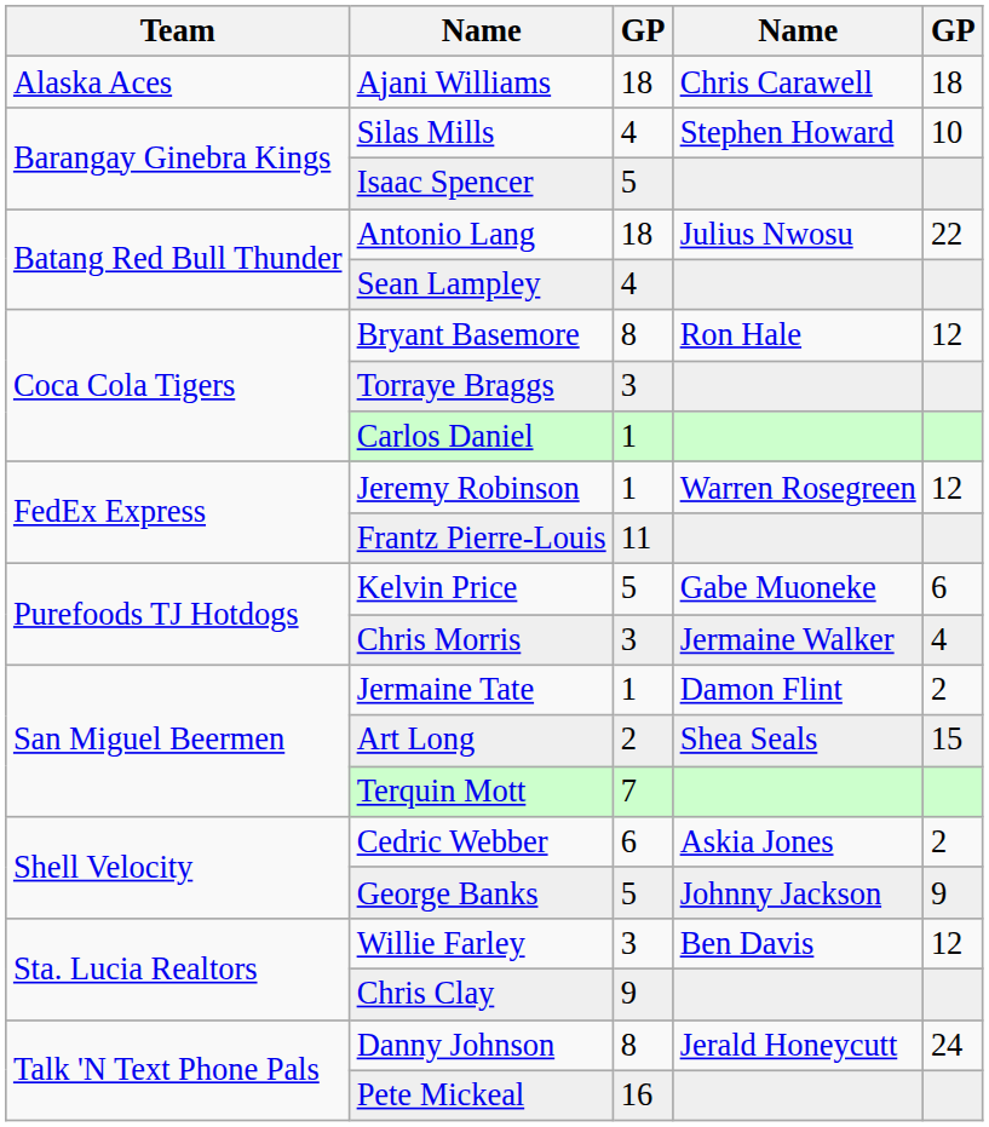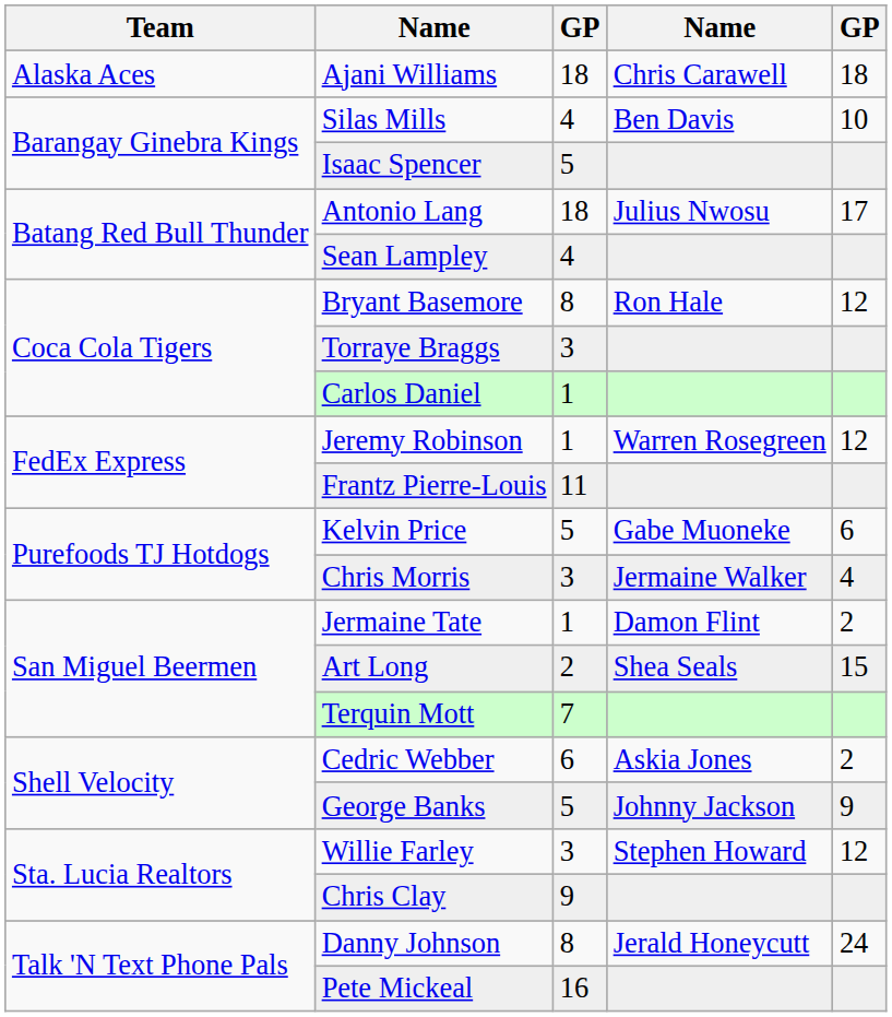Silas Mills | column 4: Stephen Howard -> Ben Davis
Antonio Lang | column 5: 22 -> 17
Willie Farley | column 4: Ben Davis -> Stephen Howard
